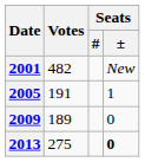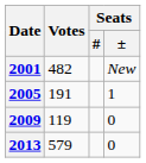2009 | Votes: 189 -> 119
2013 | Votes: 275 -> 579
2013 | Seats / ±: bold -> normal
